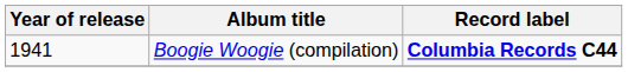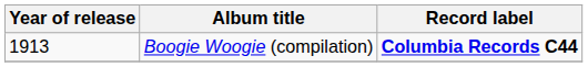Boogie Woogie (compilation) | Year of release: 1941 -> 1913
